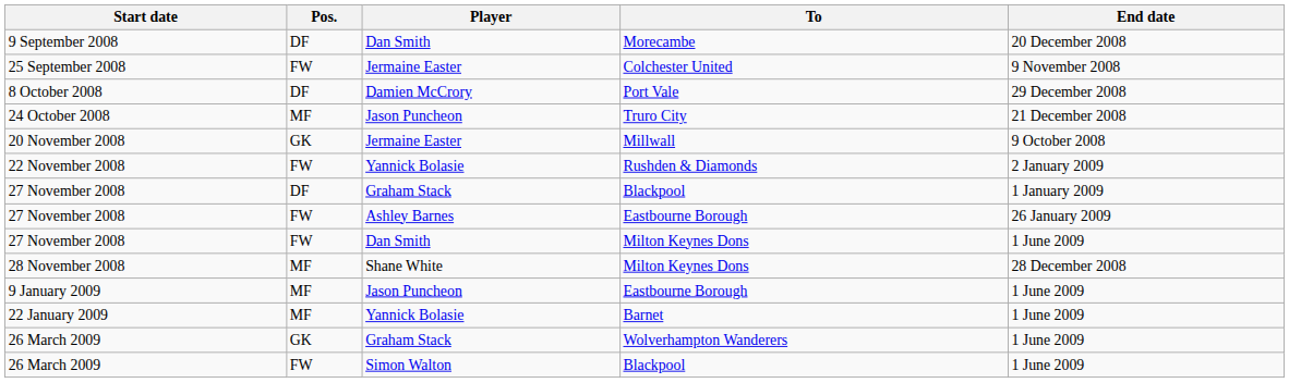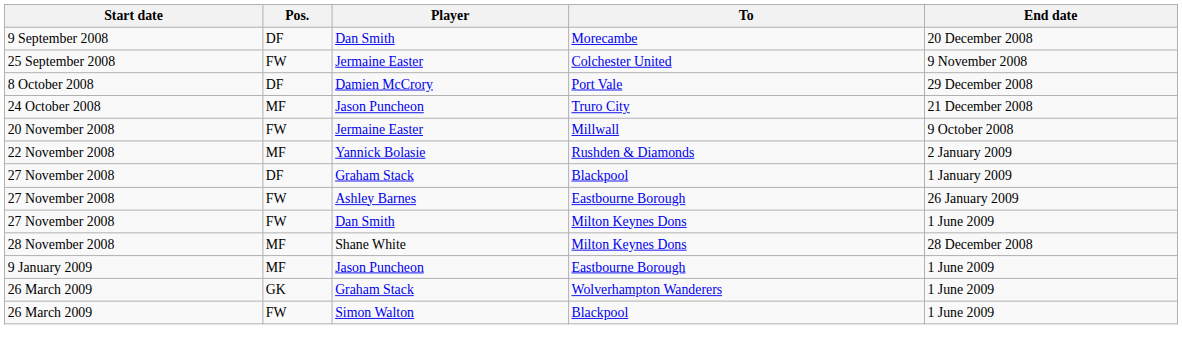20 November 2008 | Pos.: GK -> FW
22 November 2008 | Pos.: FW -> MF
- row: 22 January 2009 | MF | Yannick Bolasie | Barnet | 1 June 2009
